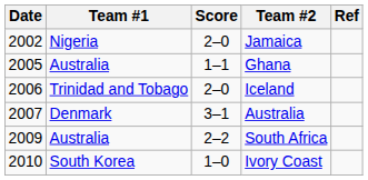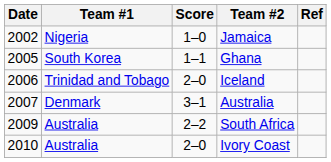Jamaica | Score: 2–0 -> 1–0
Ghana | Team #1: Australia -> South Korea
Ivory Coast | Team #1: South Korea -> Australia
Ivory Coast | Score: 1–0 -> 2–0
